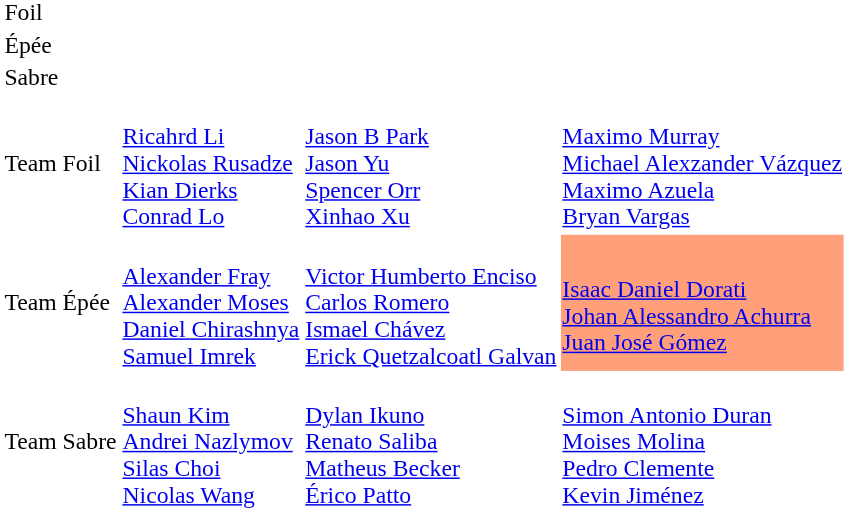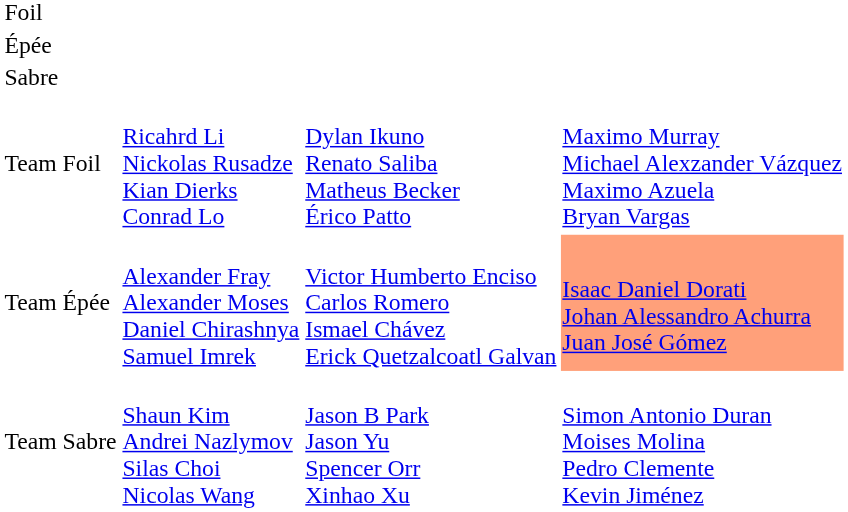Team Foil | column 3: Jason B Park Jason Yu Spencer Orr Xinhao Xu -> Dylan Ikuno Renato Saliba Matheus Becker Érico Patto
Team Sabre | column 3: Dylan Ikuno Renato Saliba Matheus Becker Érico Patto -> Jason B Park Jason Yu Spencer Orr Xinhao Xu
